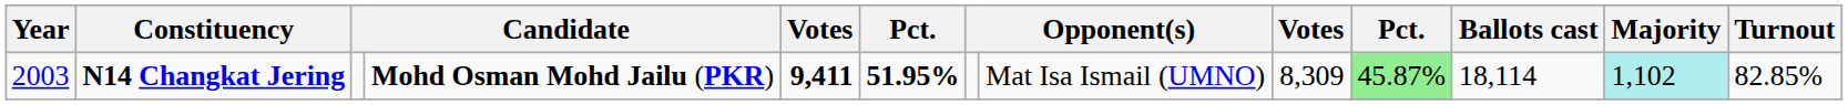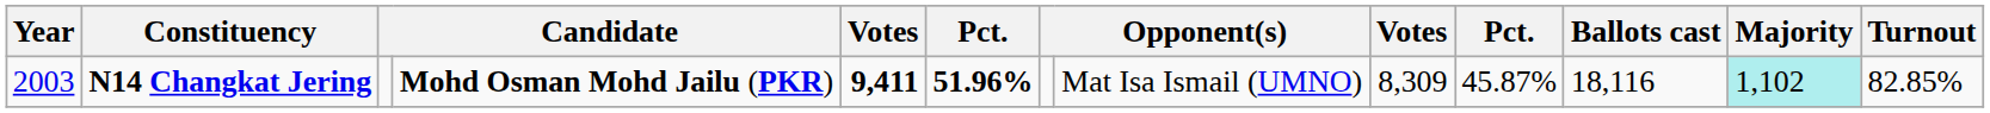N14 Changkat Jering | column 6: 51.95% -> 51.96%
N14 Changkat Jering | column 10: lightgreen background -> no background
N14 Changkat Jering | Ballots cast: 18,114 -> 18,116
